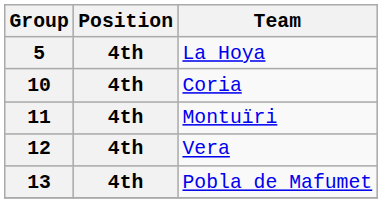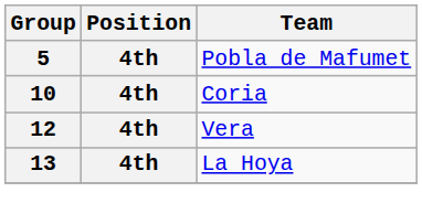5 | Team: La Hoya -> Pobla de Mafumet
- row: 11 | 4th | Montuïri
13 | Team: Pobla de Mafumet -> La Hoya
